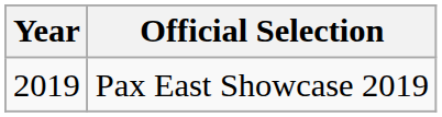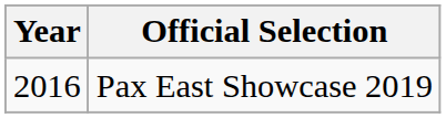Pax East Showcase 2019 | Year: 2019 -> 2016
